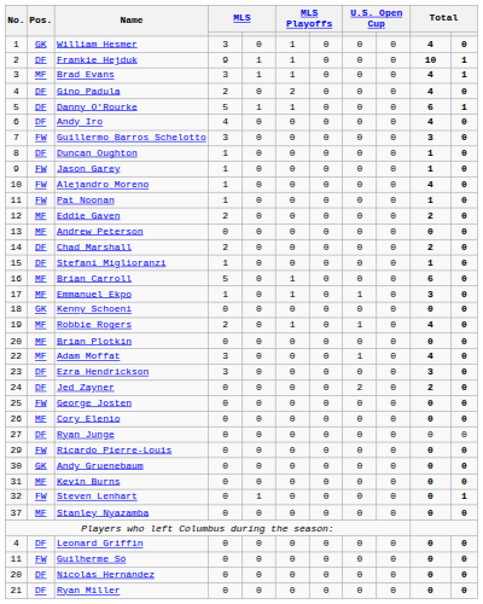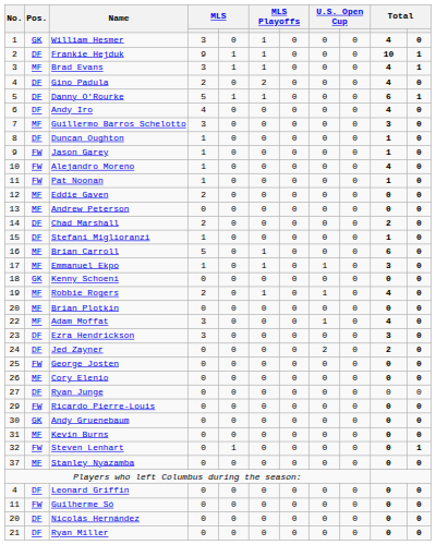Guillermo Barros Schelotto | Pos.: FW -> MF
Eddie Gaven | column 10: 2 -> 0
